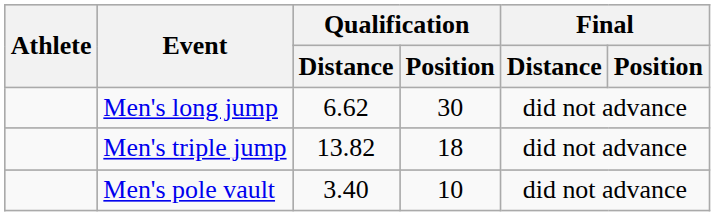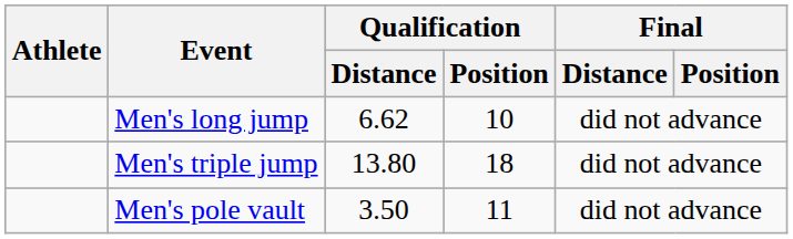Men's long jump | Qualification / Position: 30 -> 10
Men's triple jump | Qualification / Distance: 13.82 -> 13.80
Men's pole vault | Qualification / Distance: 3.40 -> 3.50
Men's pole vault | Qualification / Position: 10 -> 11
